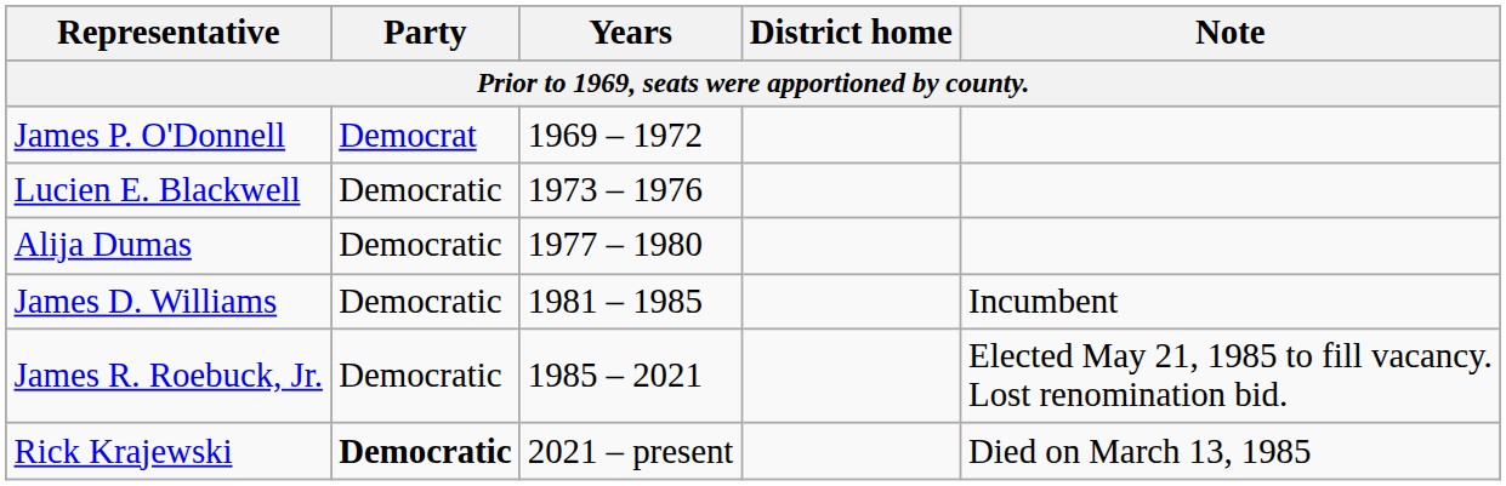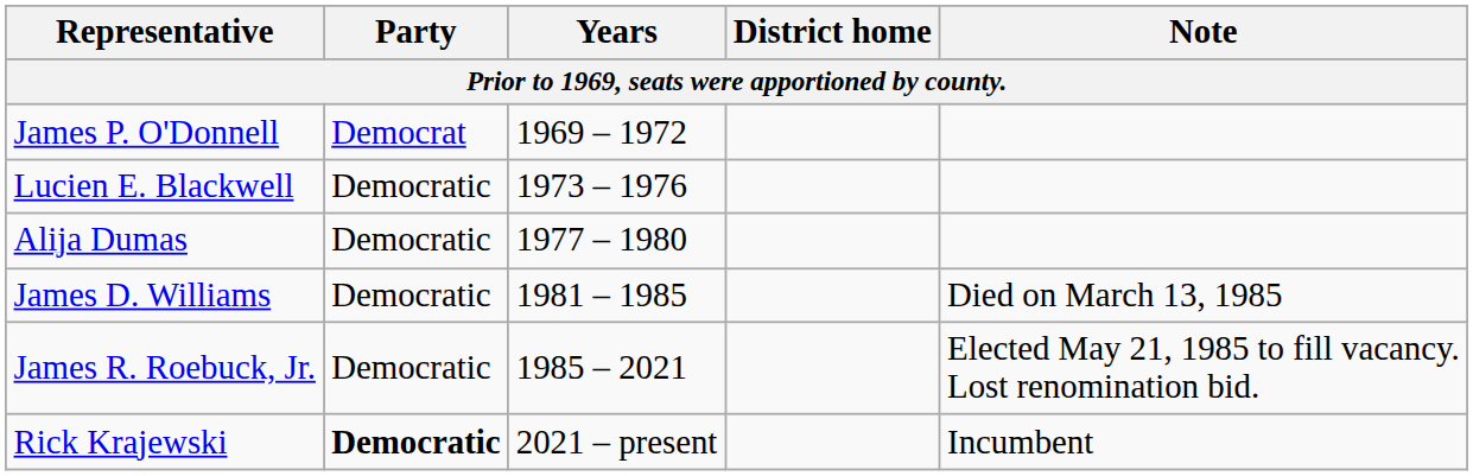James D. Williams | Note: Incumbent -> Died on March 13, 1985
Rick Krajewski | Note: Died on March 13, 1985 -> Incumbent
